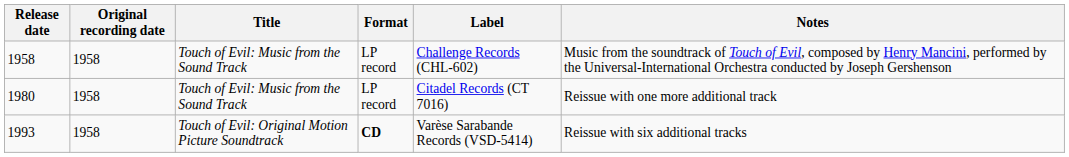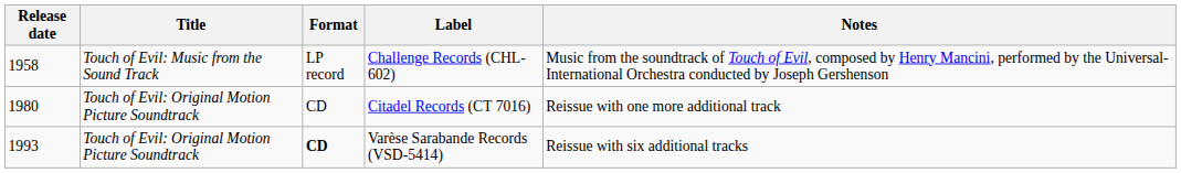- column: Original recording date | 1958 | 1958 | 1958
1980 | Title: Touch of Evil: Music from the Sound Track -> Touch of Evil: Original Motion Picture Soundtrack
1980 | Format: LP record -> CD
